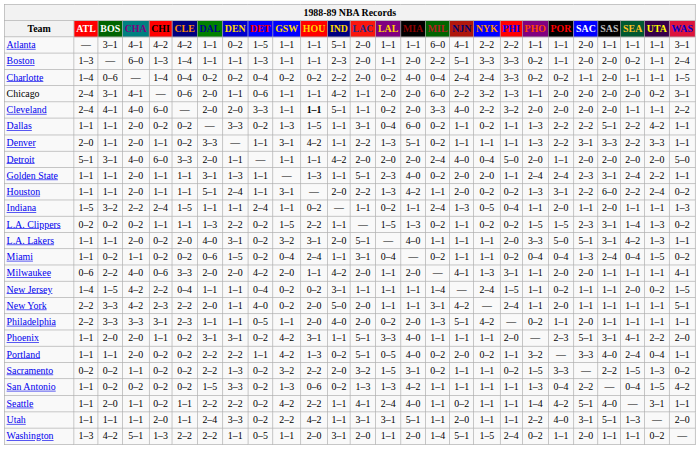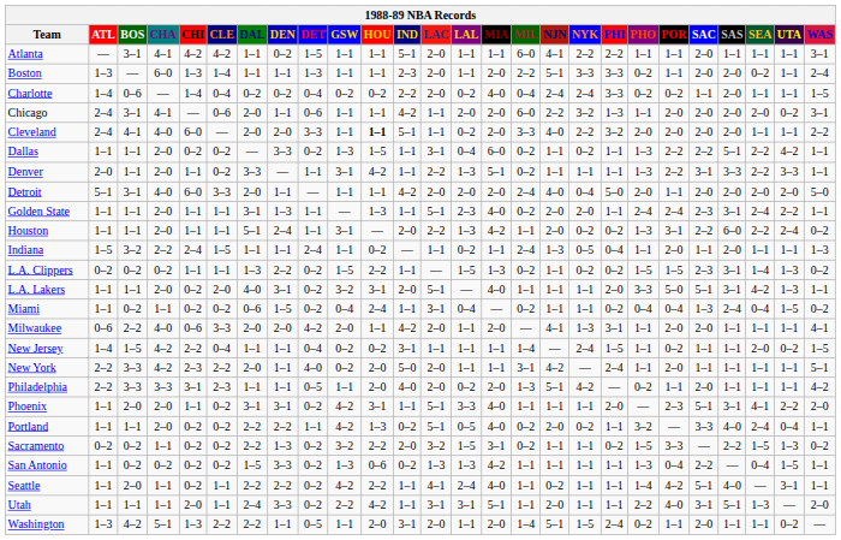Philadelphia | WAS: 1–1 -> 4–2
San Antonio | WAS: 4–2 -> 1–1
